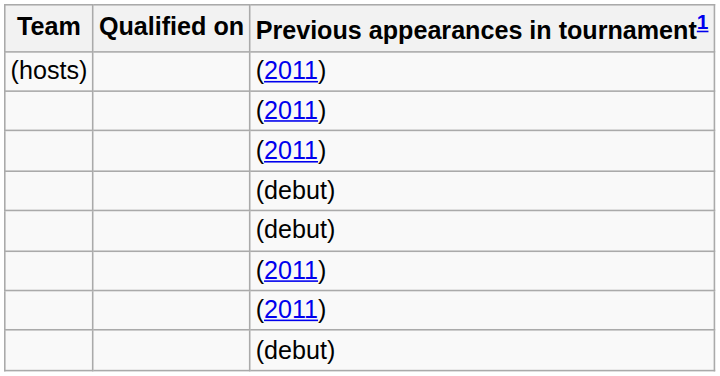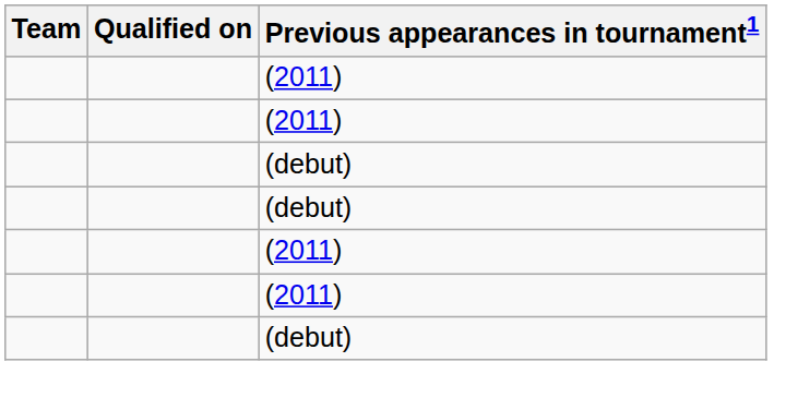- row: (hosts) | (2011)
